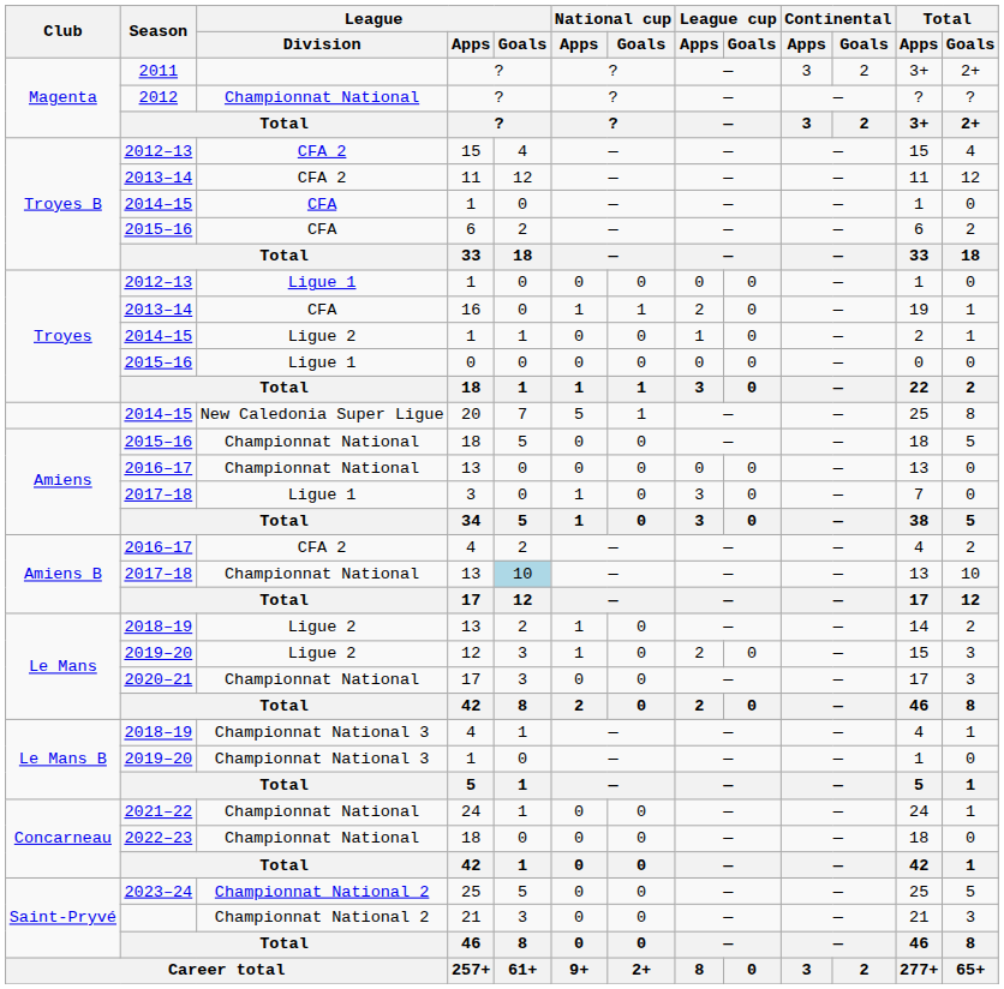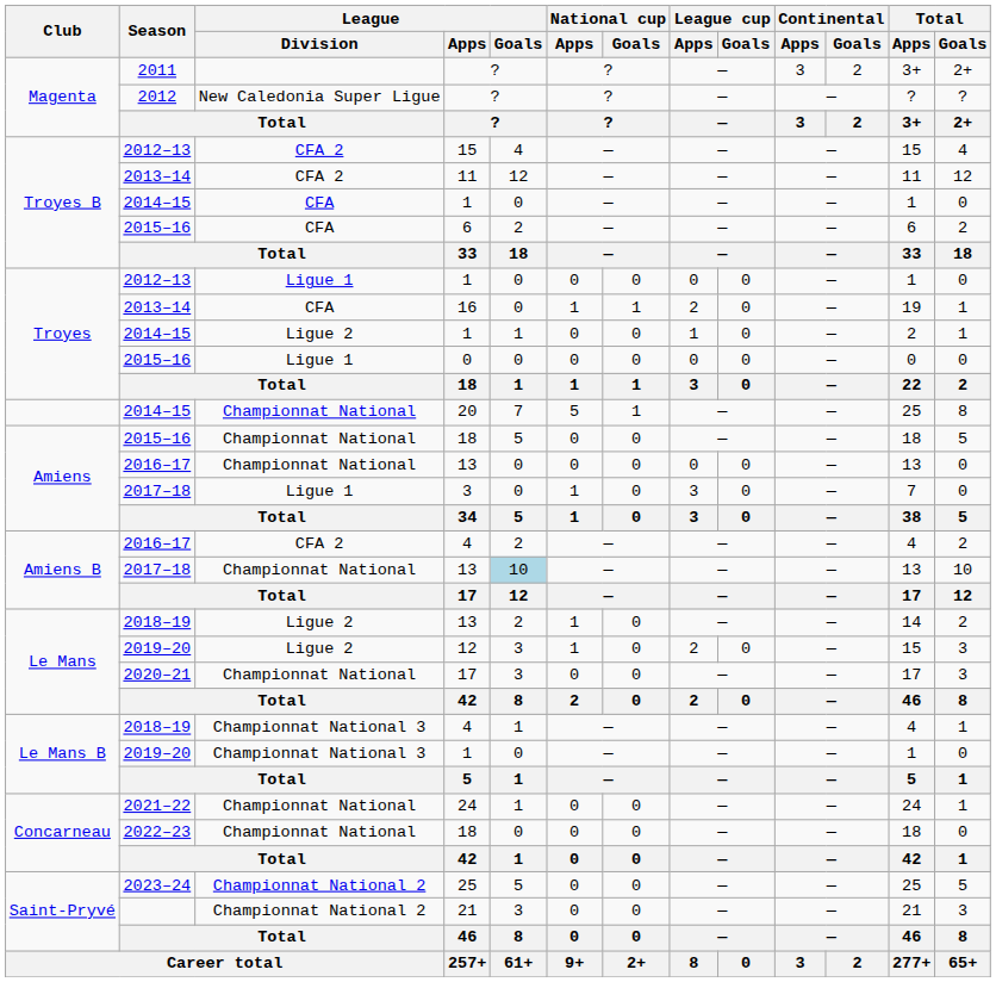2012 / ? | League / Division: Championnat National -> New Caledonia Super Ligue
20 | League / Division: New Caledonia Super Ligue -> Championnat National
